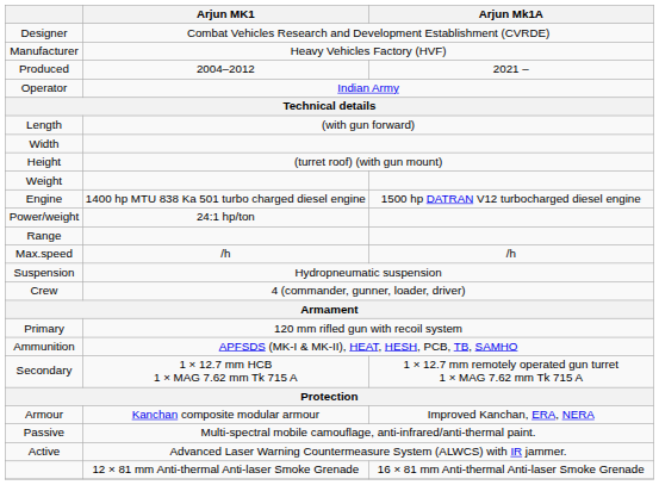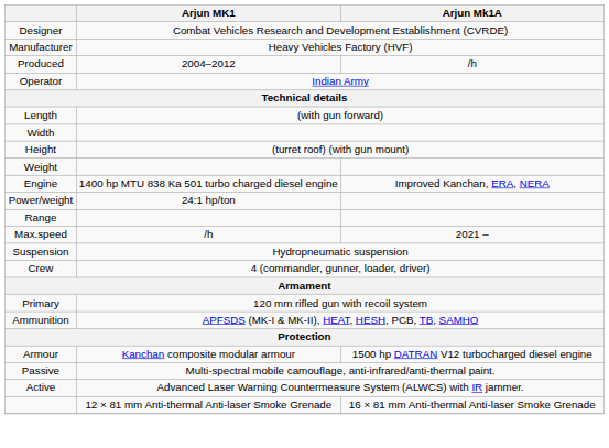Produced | Arjun Mk1A: 2021 – -> /h
Engine | Arjun Mk1A: 1500 hp DATRAN V12 turbocharged diesel engine -> Improved Kanchan, ERA, NERA
Max.speed | Arjun Mk1A: /h -> 2021 –
- row: Secondary | 1 × 12.7 mm HCB 1 × MAG 7.62 mm Tk 715 A | 1 × 12.7 mm remotely operated gun turret 1 × MAG 7.62 mm Tk 715 A
Armour | Arjun Mk1A: Improved Kanchan, ERA, NERA -> 1500 hp DATRAN V12 turbocharged diesel engine
